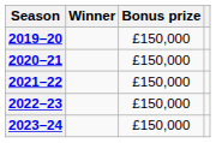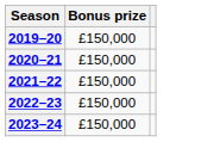- column: Winner
